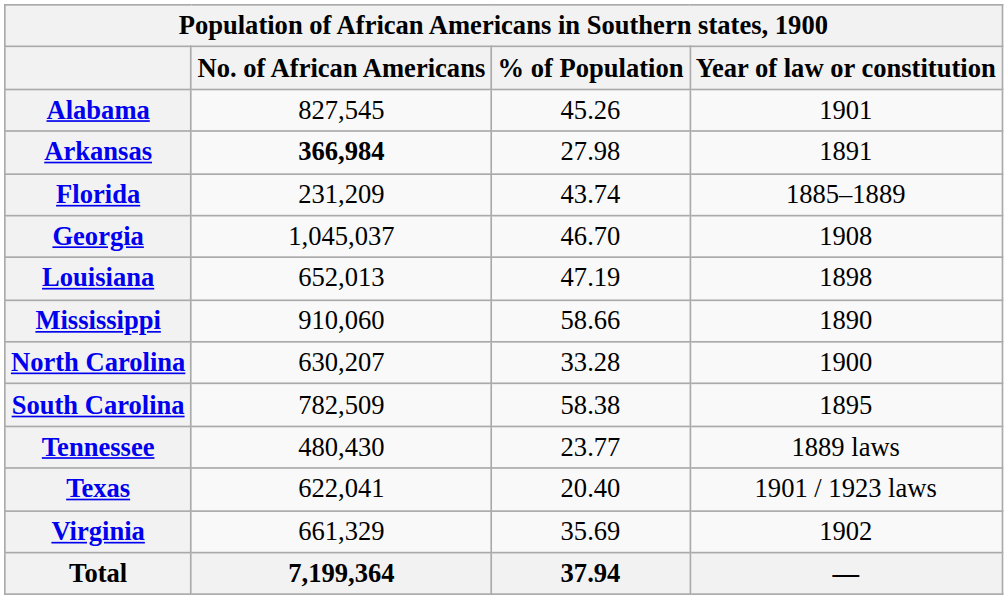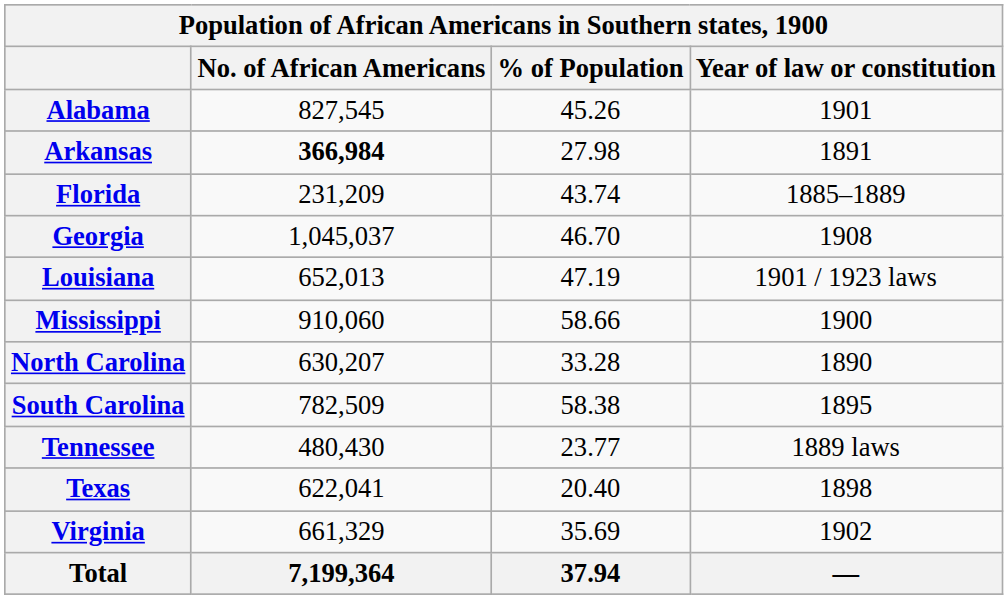Louisiana | Year of law or constitution: 1898 -> 1901 / 1923 laws
Mississippi | Year of law or constitution: 1890 -> 1900
North Carolina | Year of law or constitution: 1900 -> 1890
Texas | Year of law or constitution: 1901 / 1923 laws -> 1898
